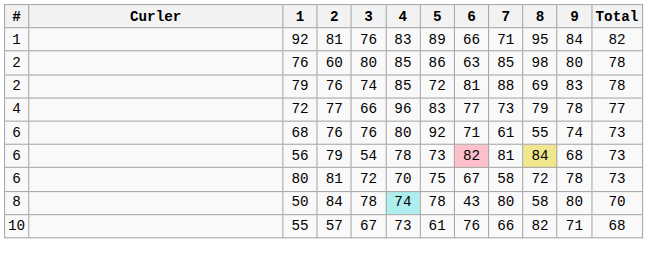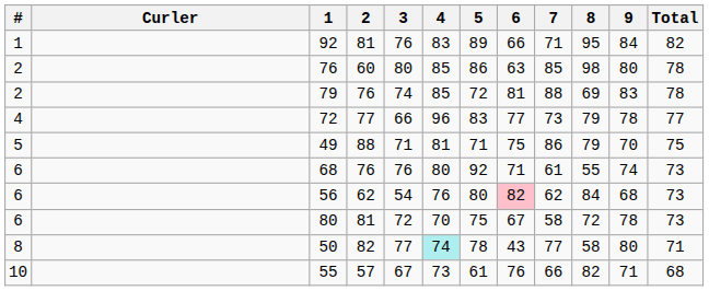+ row: 5 | 49 | 88 | 71 | 81 | 71 | 75 | 86 | 79 | 70 | 75
56 | 2: 79 -> 62
56 | 4: 78 -> 76
56 | 5: 73 -> 80
56 | 7: 81 -> 62
56 | 8: khaki background -> no background
50 | 2: 84 -> 82
50 | 3: 78 -> 77
50 | 7: 80 -> 77
50 | Total: 70 -> 71
